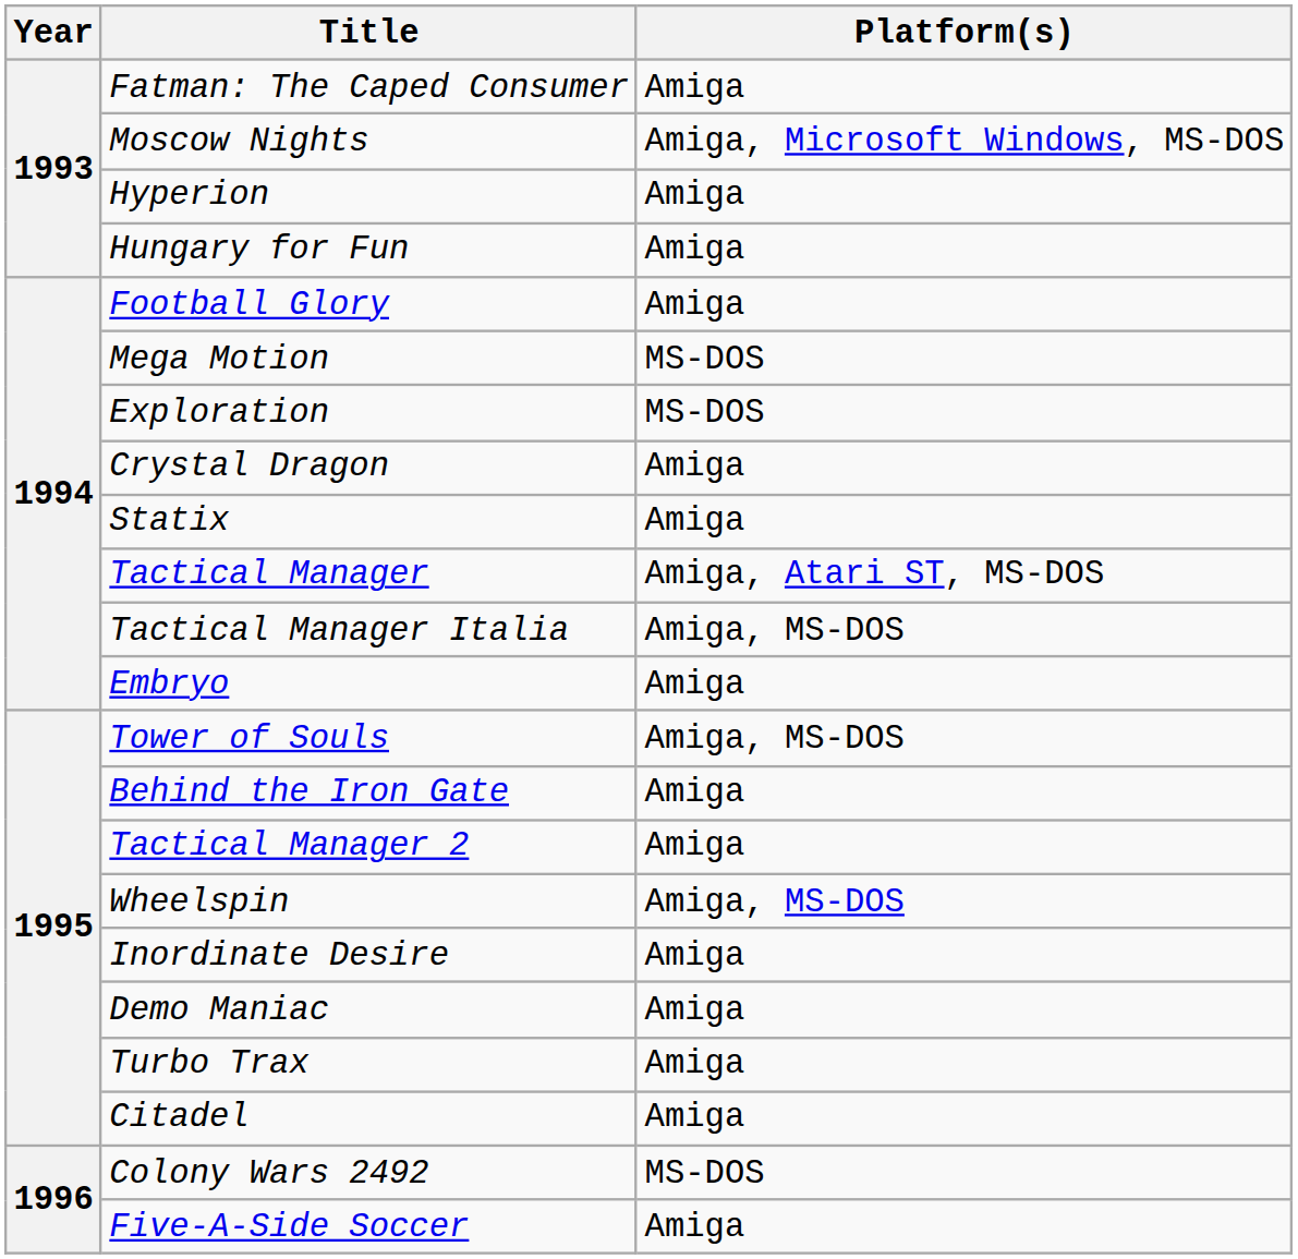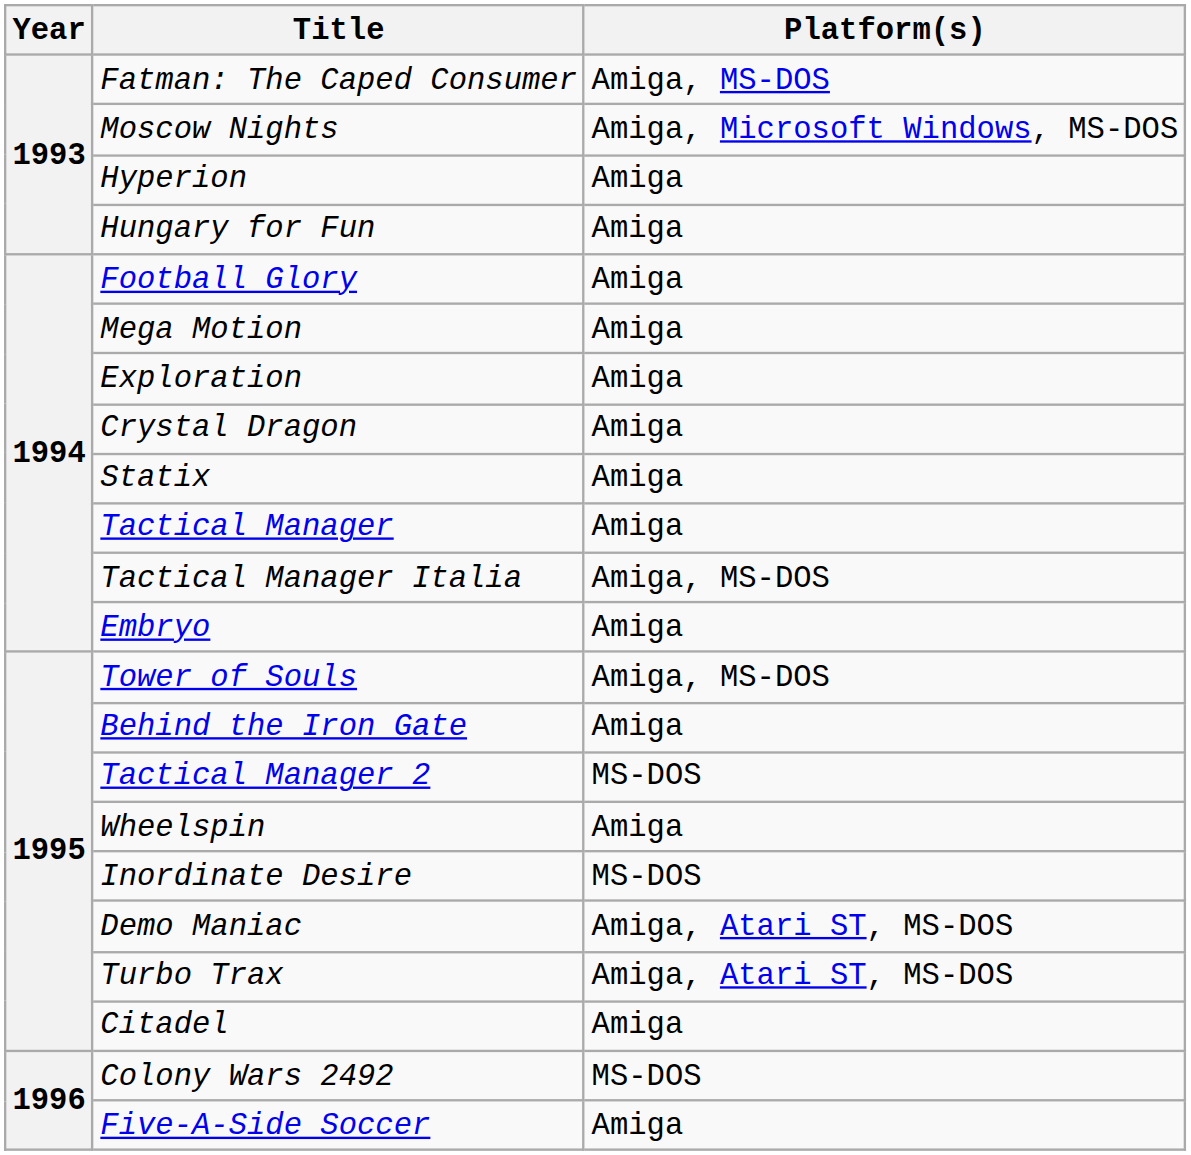Fatman: The Caped Consumer | Platform(s): Amiga -> Amiga, MS-DOS
Mega Motion | Platform(s): MS-DOS -> Amiga
Exploration | Platform(s): MS-DOS -> Amiga
Tactical Manager | Platform(s): Amiga, Atari ST, MS-DOS -> Amiga
Tactical Manager 2 | Platform(s): Amiga -> MS-DOS
Wheelspin | Platform(s): Amiga, MS-DOS -> Amiga
Inordinate Desire | Platform(s): Amiga -> MS-DOS
Demo Maniac | Platform(s): Amiga -> Amiga, Atari ST, MS-DOS
Turbo Trax | Platform(s): Amiga -> Amiga, Atari ST, MS-DOS
